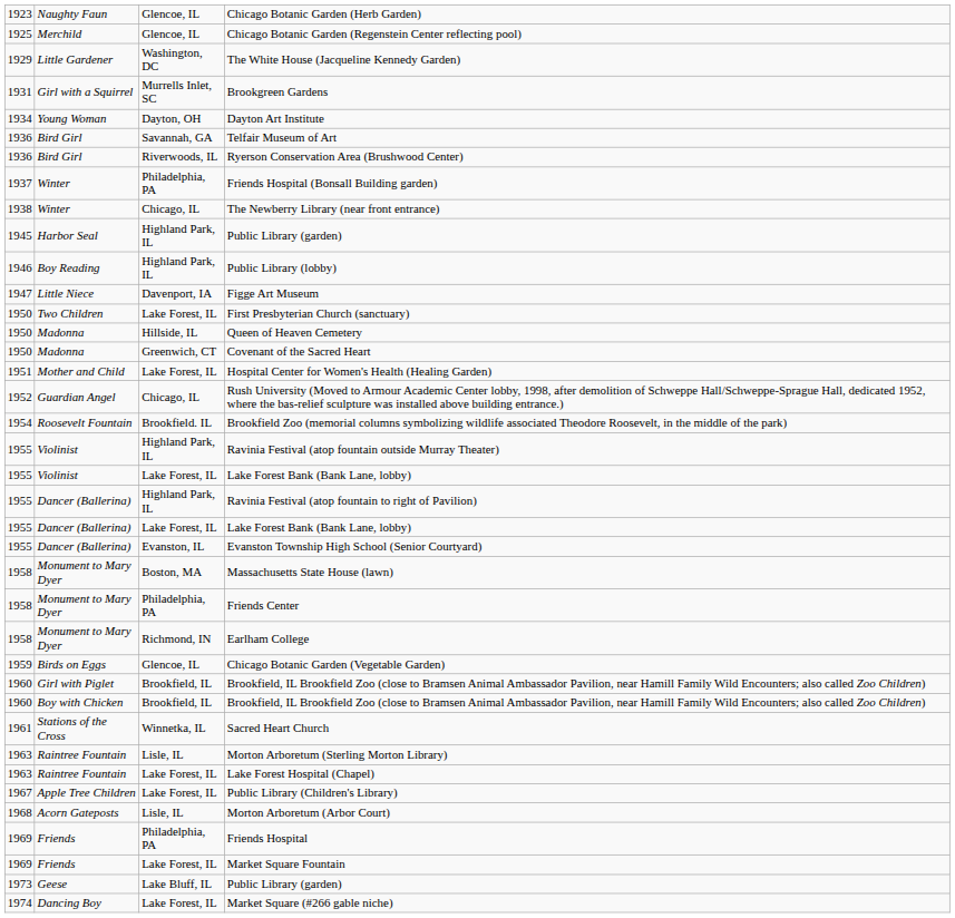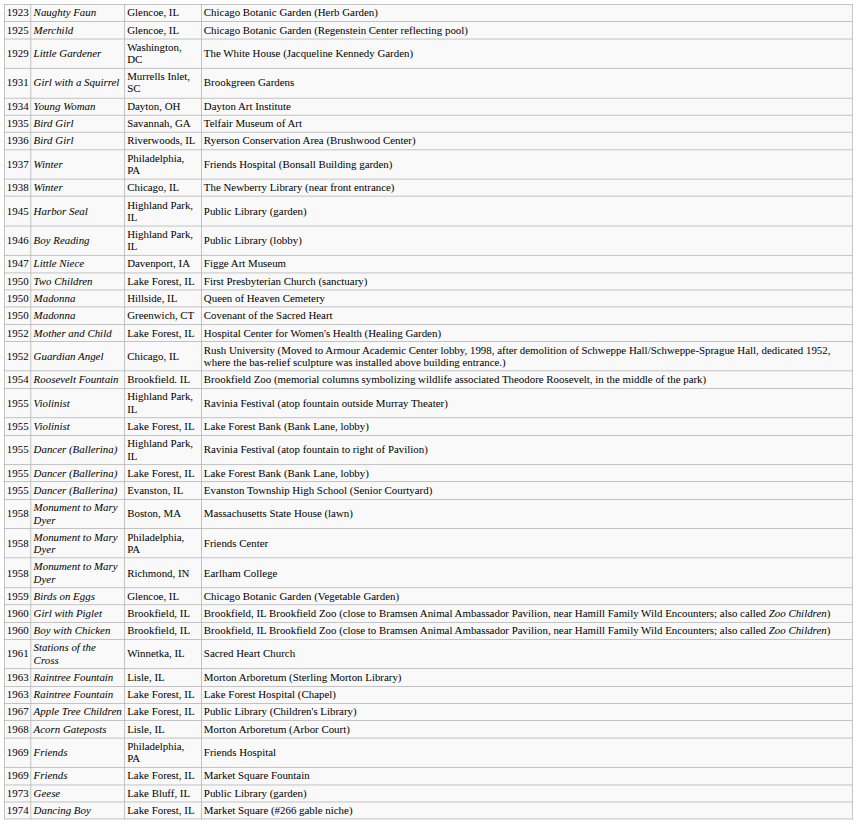Telfair Museum of Art | column 1: 1936 -> 1935
Hospital Center for Women's Health (Healing Garden) | column 1: 1951 -> 1952
